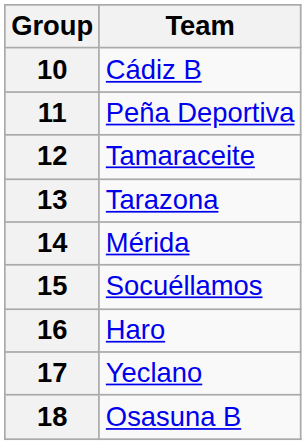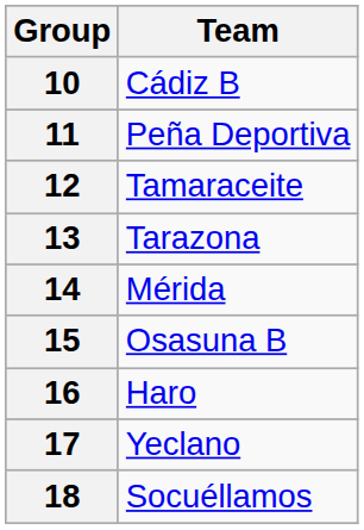15 | Team: Socuéllamos -> Osasuna B
18 | Team: Osasuna B -> Socuéllamos
